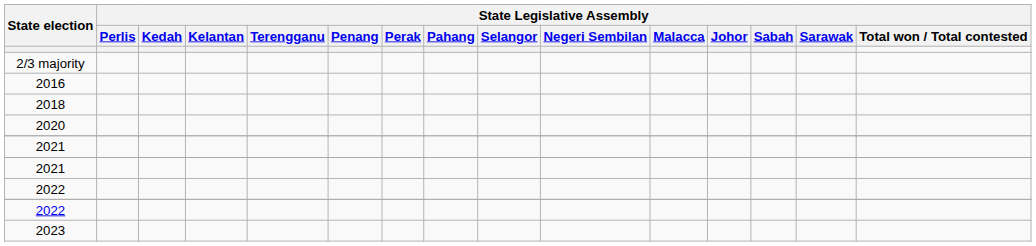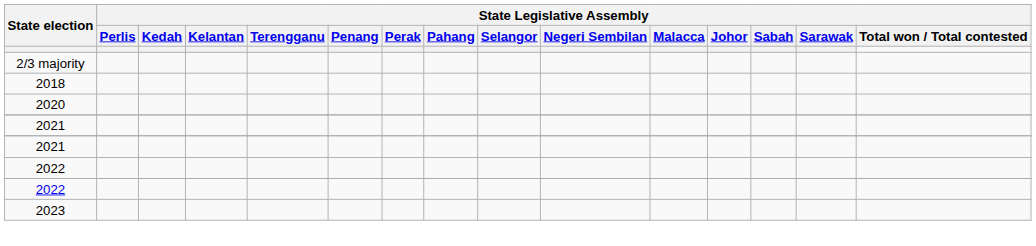- row: 2016
